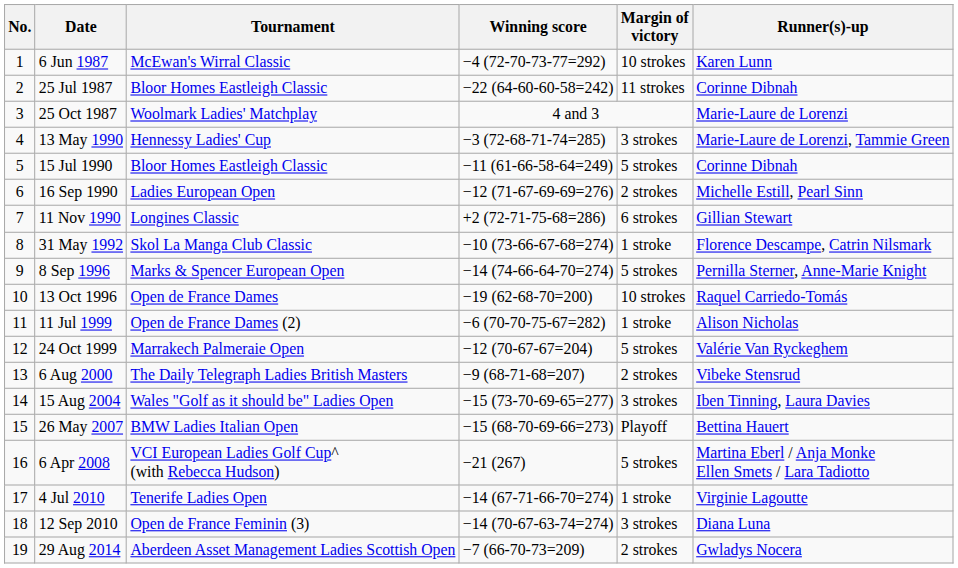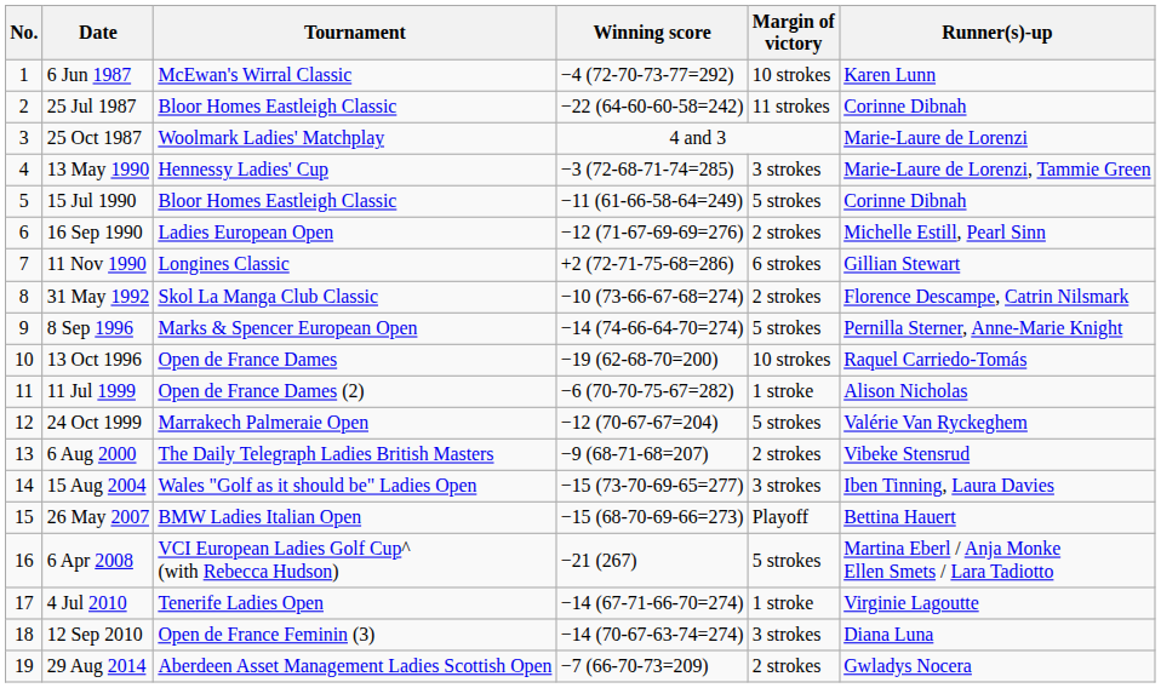31 May 1992 | Margin of victory: 1 stroke -> 2 strokes
